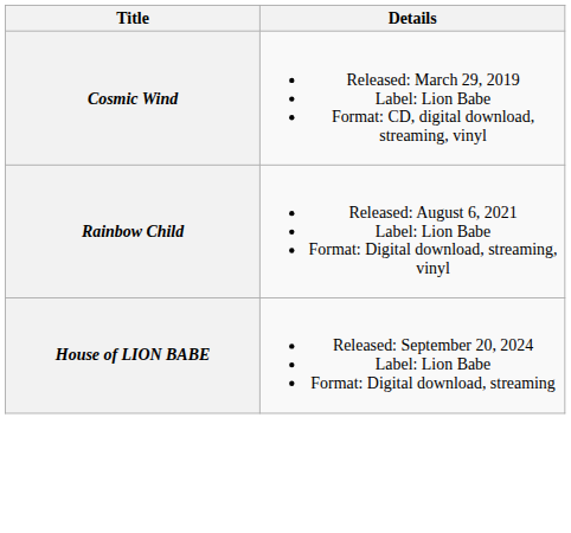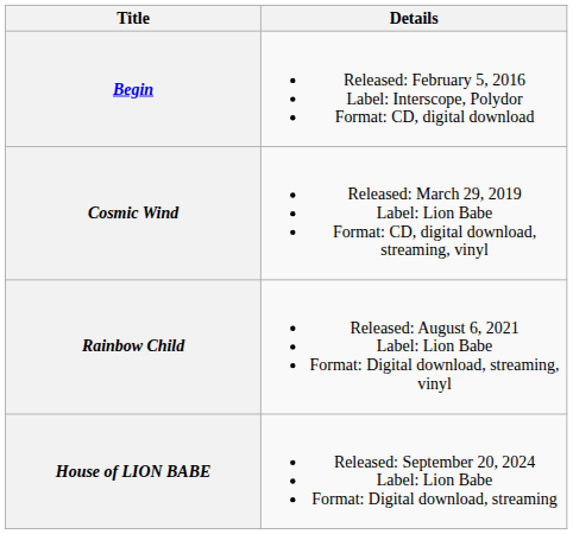+ row: Begin | Released: February 5, 2016 Label: Interscope, Polydor Format: CD, digital download
